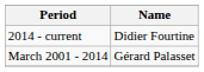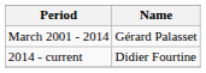rows swapped: March 2001 - 2014 <-> 2014 - current
